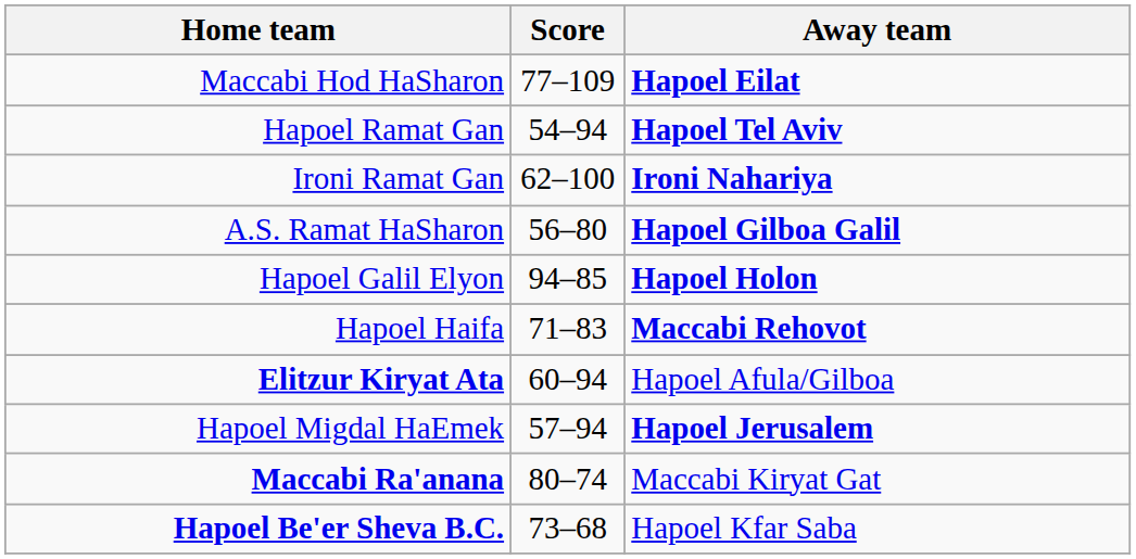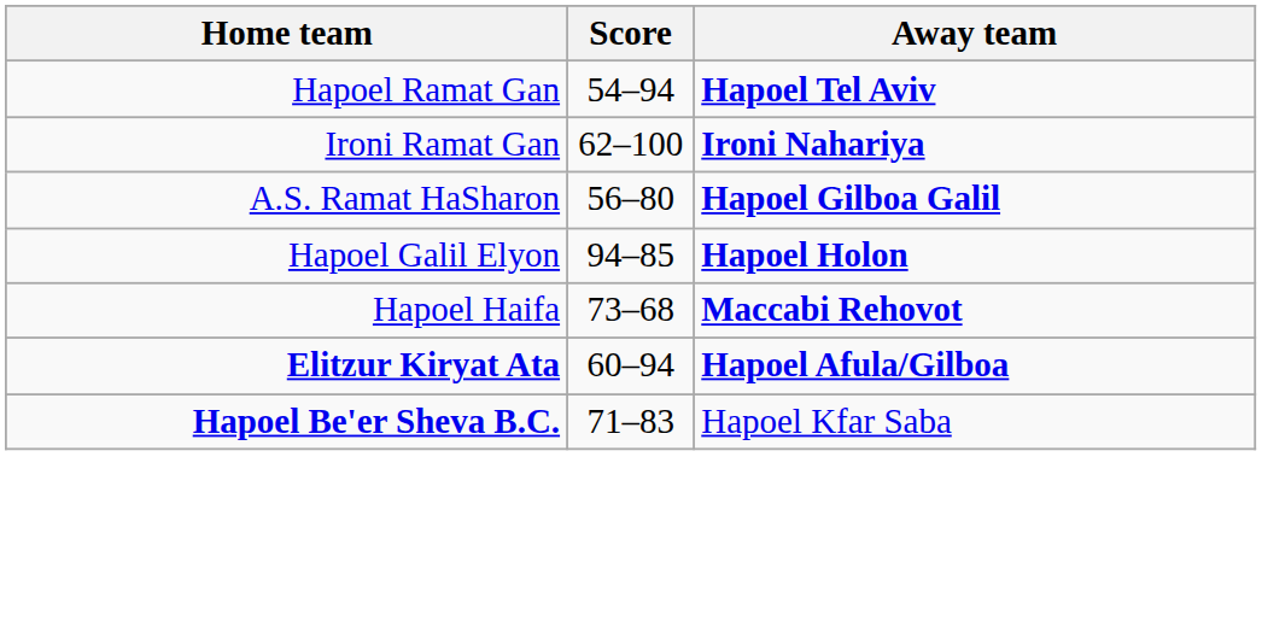- row: Maccabi Hod HaSharon | 77–109 | Hapoel Eilat
Hapoel Haifa | Score: 71–83 -> 73–68
Elitzur Kiryat Ata | Away team: normal -> bold
- row: Hapoel Migdal HaEmek | 57–94 | Hapoel Jerusalem
- row: Maccabi Ra'anana | 80–74 | Maccabi Kiryat Gat
Hapoel Be'er Sheva B.C. | Score: 73–68 -> 71–83
